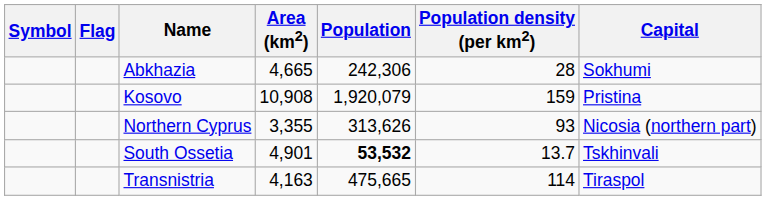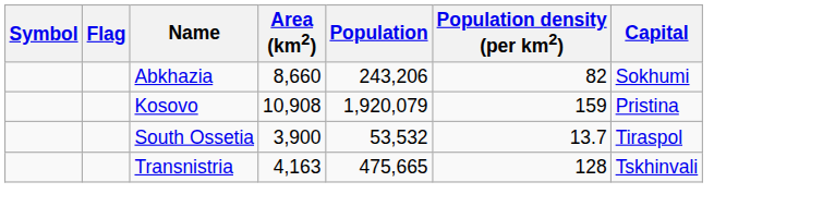Abkhazia | Area (km2): 4,665 -> 8,660
Abkhazia | Population: 242,306 -> 243,206
Abkhazia | Population density (per km2): 28 -> 82
- row: Northern Cyprus | 3,355 | 313,626 | 93 | Nicosia (northern part)
South Ossetia | Area (km2): 4,901 -> 3,900
South Ossetia | Population: bold -> normal
South Ossetia | Capital: Tskhinvali -> Tiraspol
Transnistria | Population density (per km2): 114 -> 128
Transnistria | Capital: Tiraspol -> Tskhinvali
